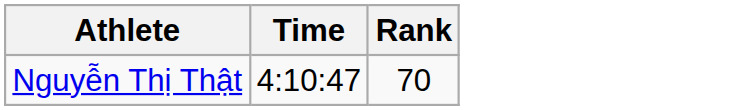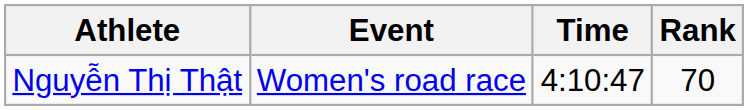+ column: Event | Women's road race
